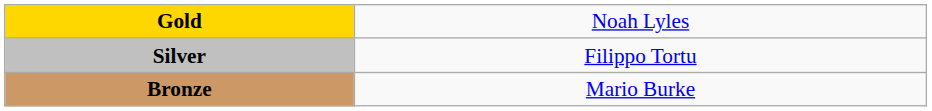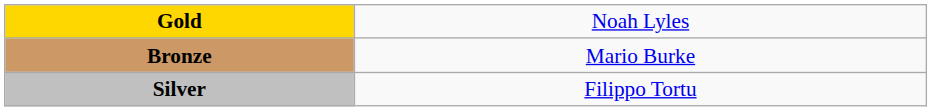rows swapped: Silver <-> Bronze
